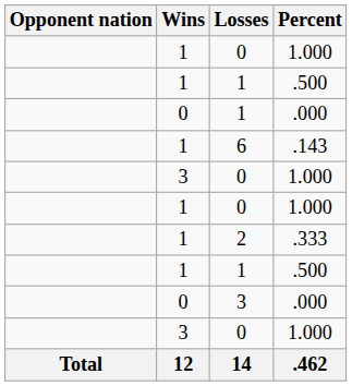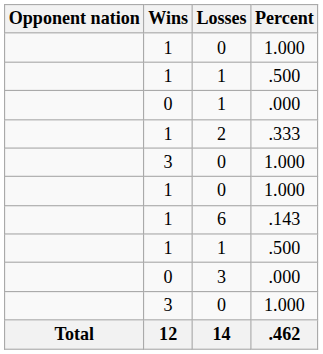rows swapped: 6 <-> 2
